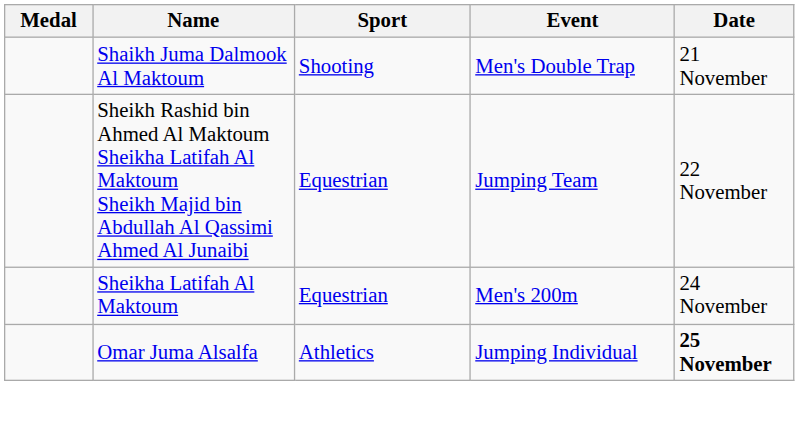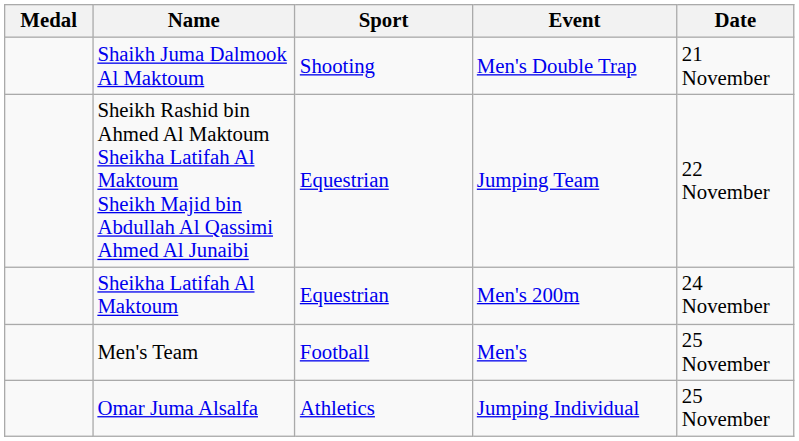+ row: Men's Team | Football | Men's | 25 November
Omar Juma Alsalfa | Date: bold -> normal
